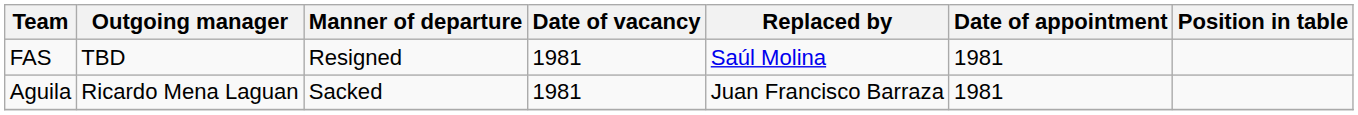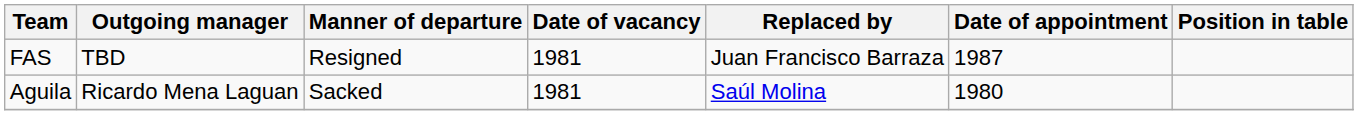FAS | Replaced by: Saúl Molina -> Juan Francisco Barraza
FAS | Date of appointment: 1981 -> 1987
Aguila | Replaced by: Juan Francisco Barraza -> Saúl Molina
Aguila | Date of appointment: 1981 -> 1980
